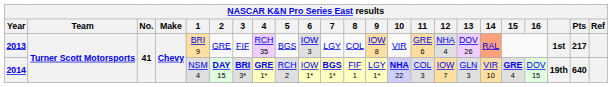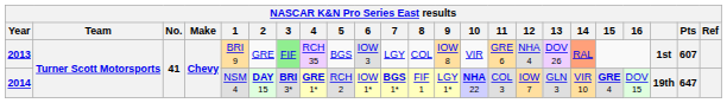2013 | 3: no background -> lightgreen background
2013 | Pts: 217 -> 607
2014 | Pts: 640 -> 647
